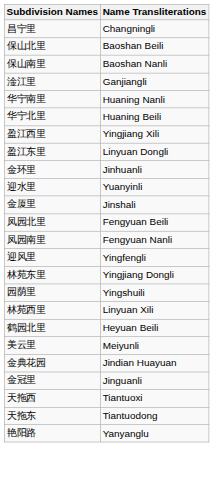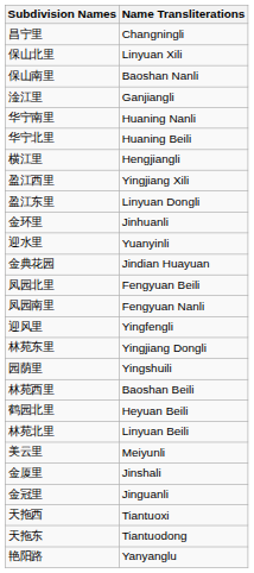保山北里 | Name Transliterations: Baoshan Beili -> Linyuan Xili
+ row: 横江里 | Hengjiangli
rows swapped: 金厦里 <-> 金典花园
林苑西里 | Name Transliterations: Linyuan Xili -> Baoshan Beili
+ row: 林苑北里 | Linyuan Beili
